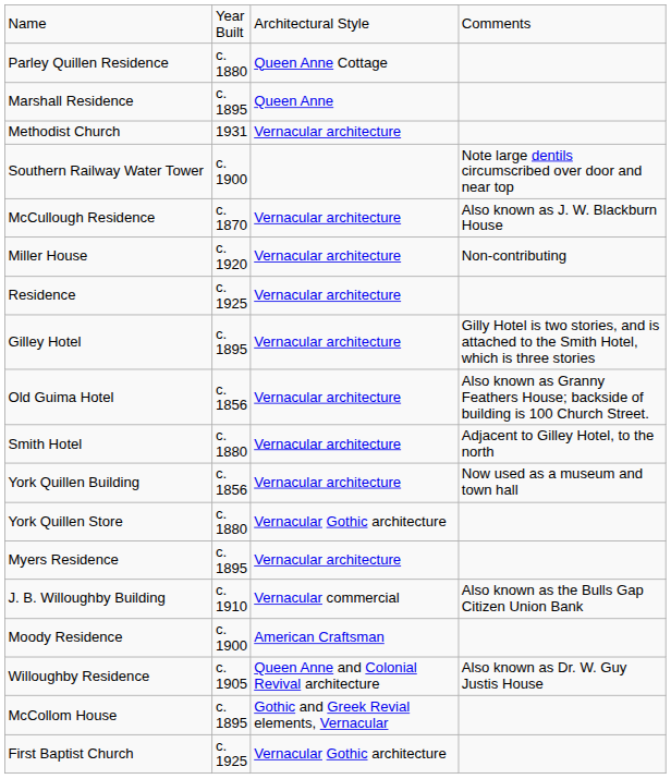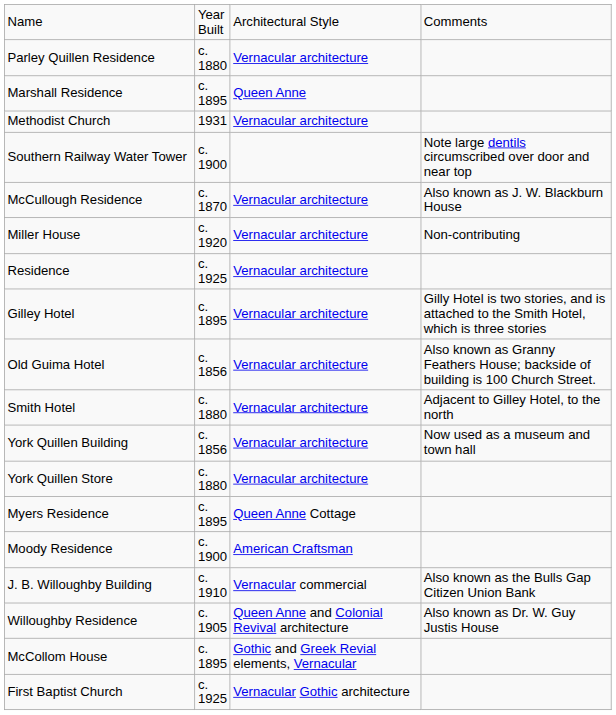Parley Quillen Residence | column 3: Queen Anne Cottage -> Vernacular architecture
York Quillen Store | column 3: Vernacular Gothic architecture -> Vernacular architecture
Myers Residence | column 3: Vernacular architecture -> Queen Anne Cottage
rows swapped: Moody Residence <-> J. B. Willoughby Building
